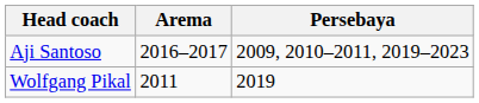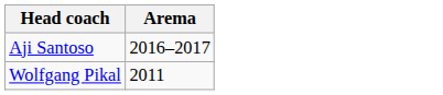- column: Persebaya | 2009, 2010–2011, 2019–2023 | 2019
